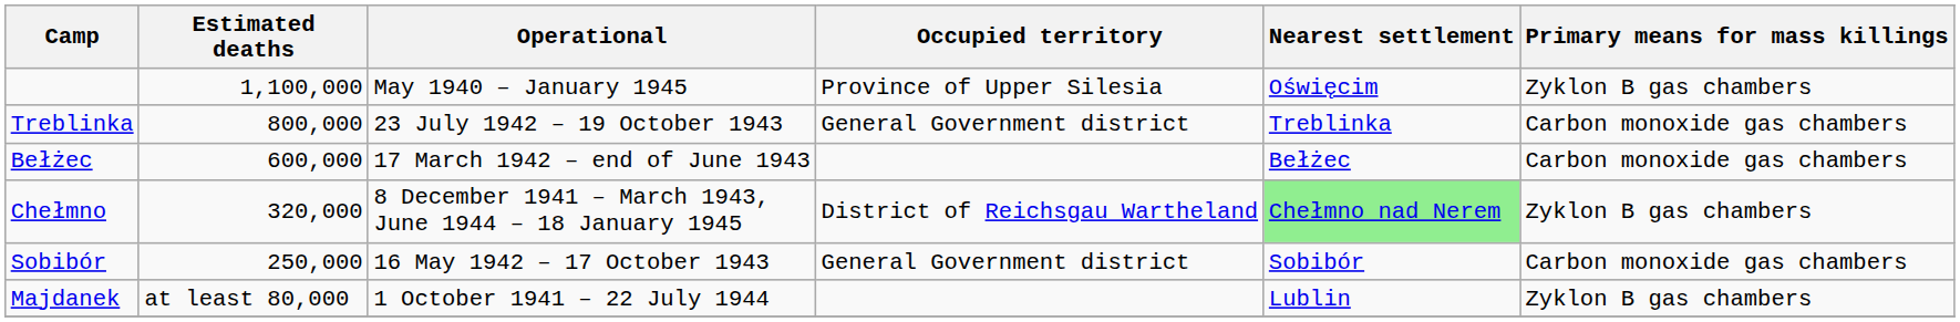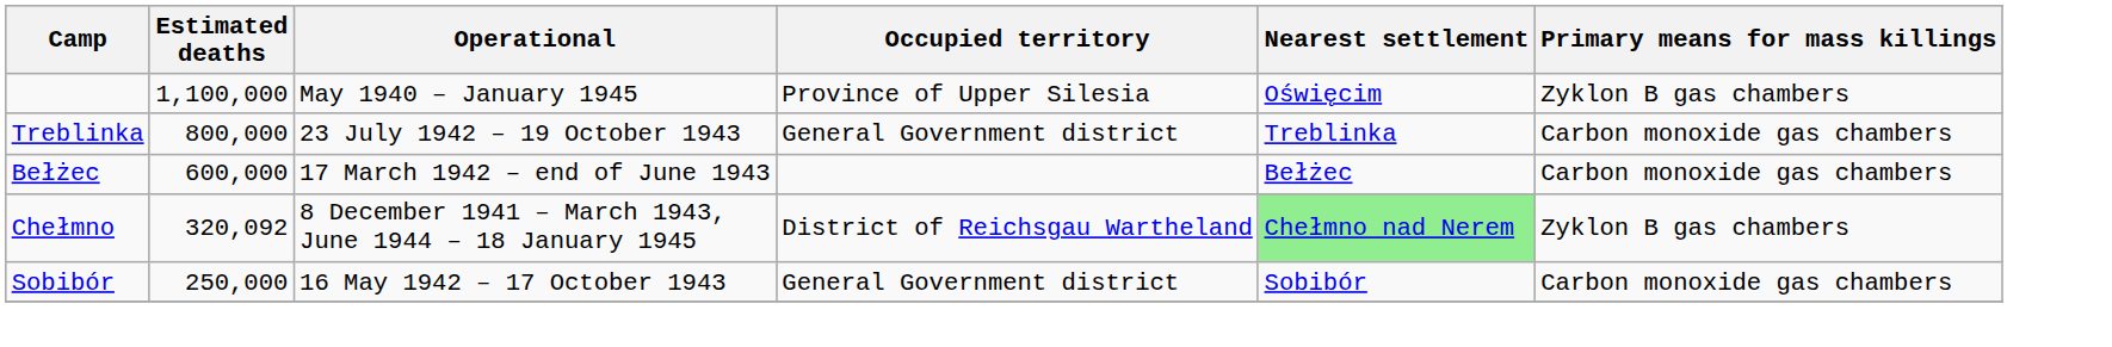Chełmno | Estimated deaths: 320,000 -> 320,092
- row: Majdanek | at least 80,000 | 1 October 1941 – 22 July 1944 | Lublin | Zyklon B gas chambers
